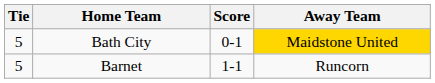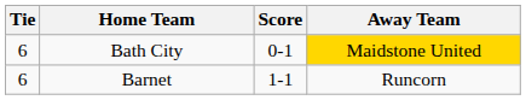Bath City | Tie: 5 -> 6
Barnet | Tie: 5 -> 6
